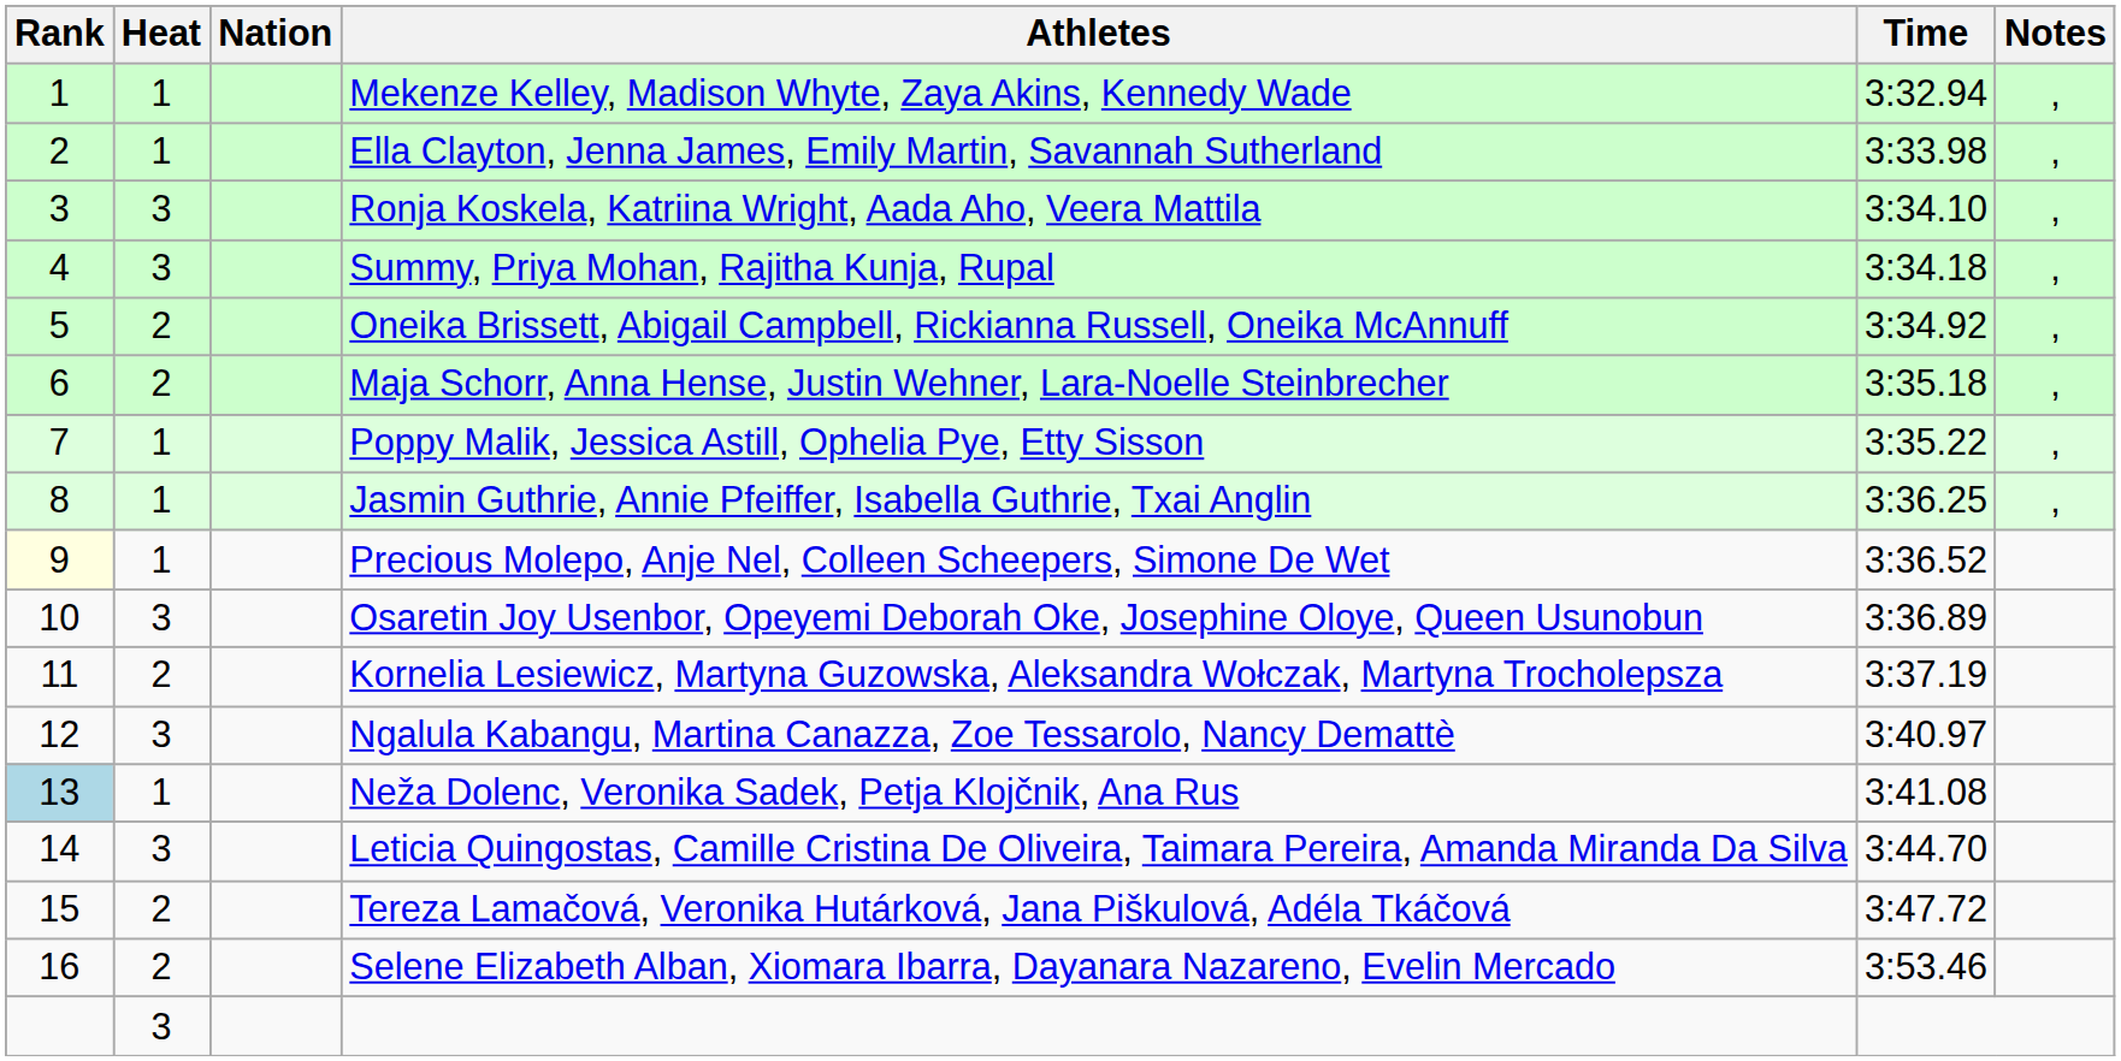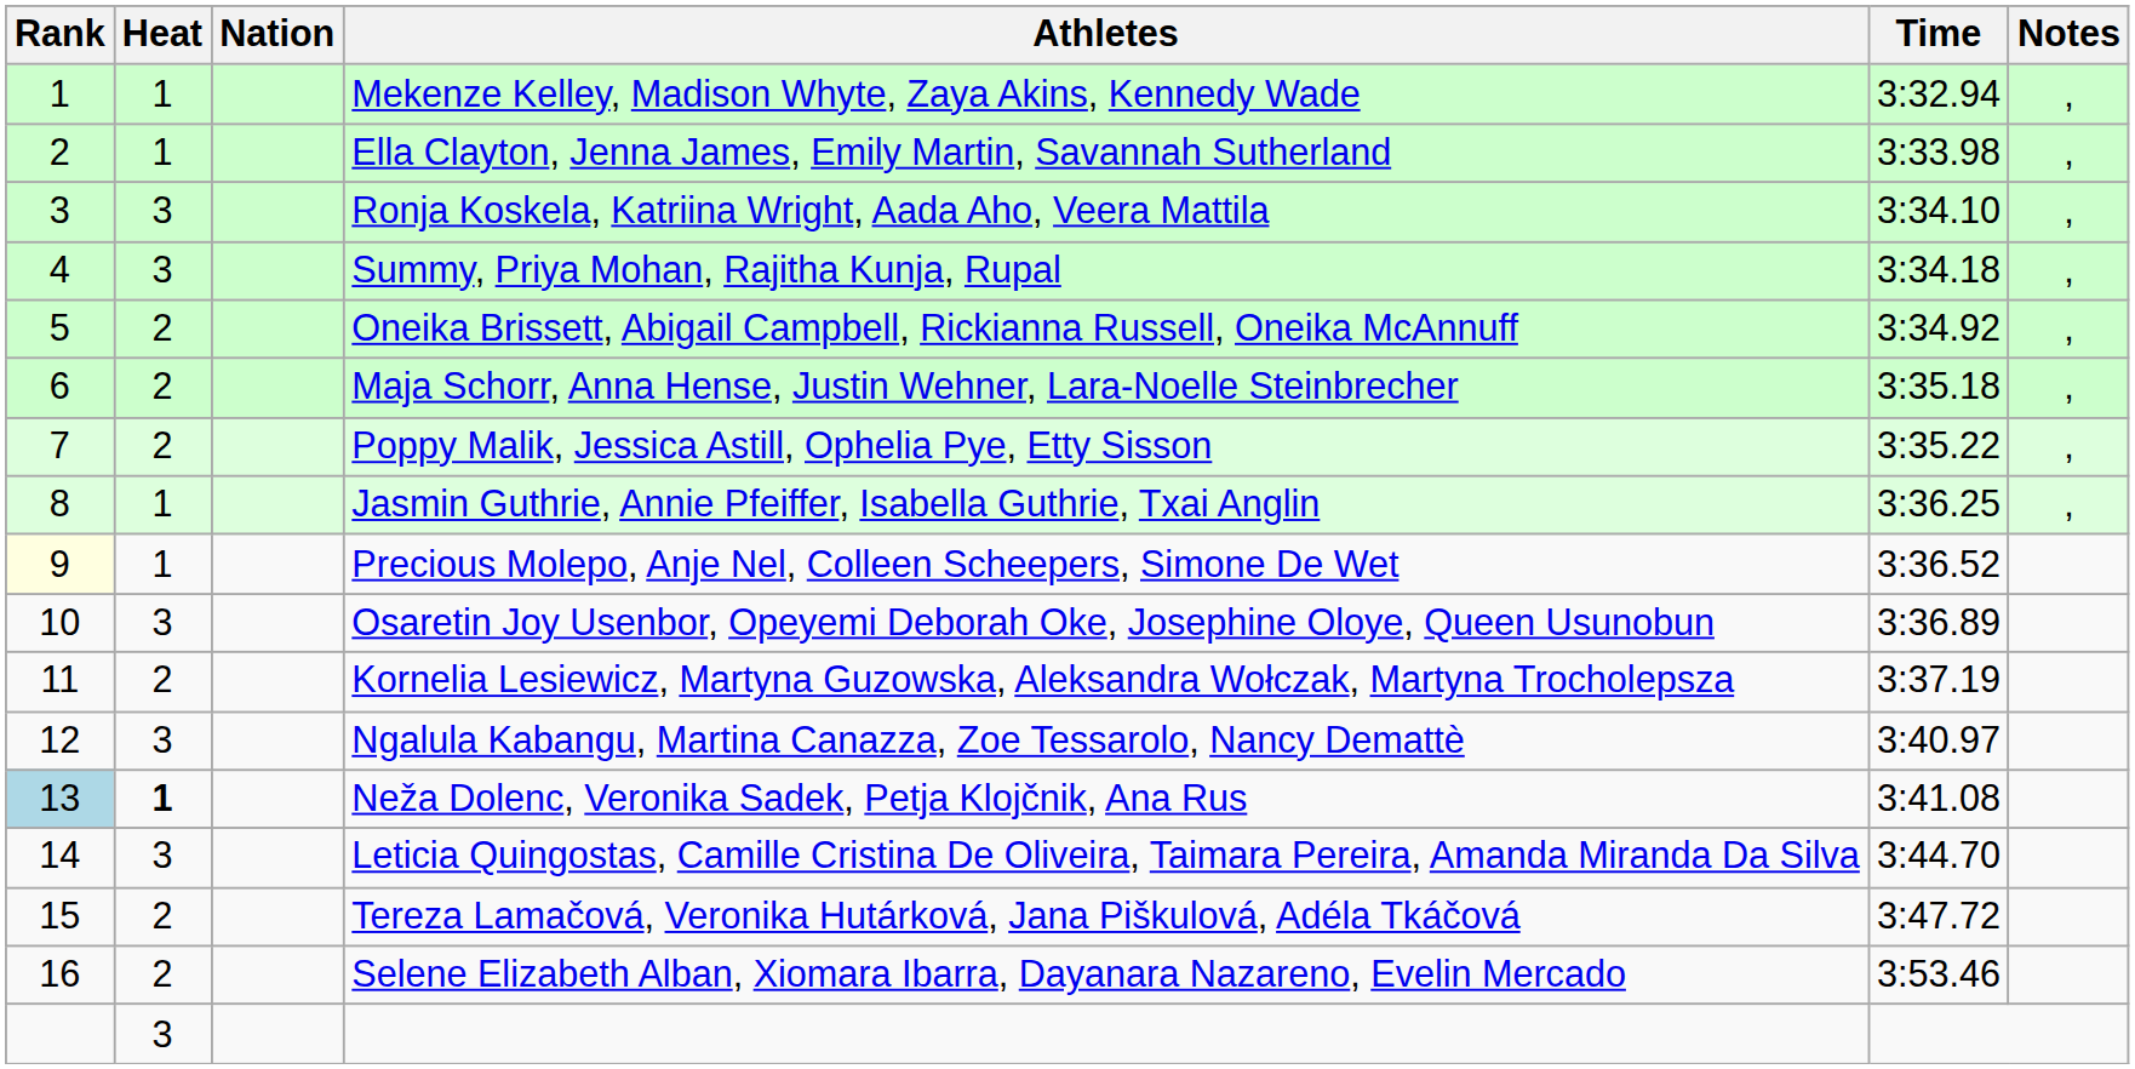Poppy Malik, Jessica Astill, Ophelia Pye, Etty Sisson | Heat: 1 -> 2
Neža Dolenc, Veronika Sadek, Petja Klojčnik, Ana Rus | Heat: normal -> bold
